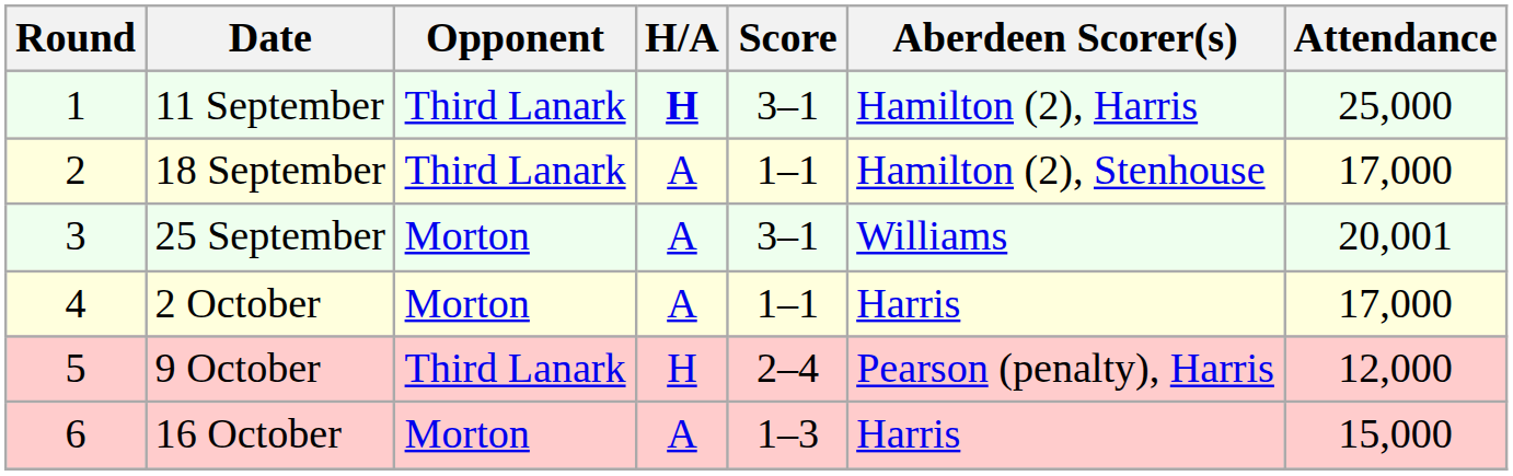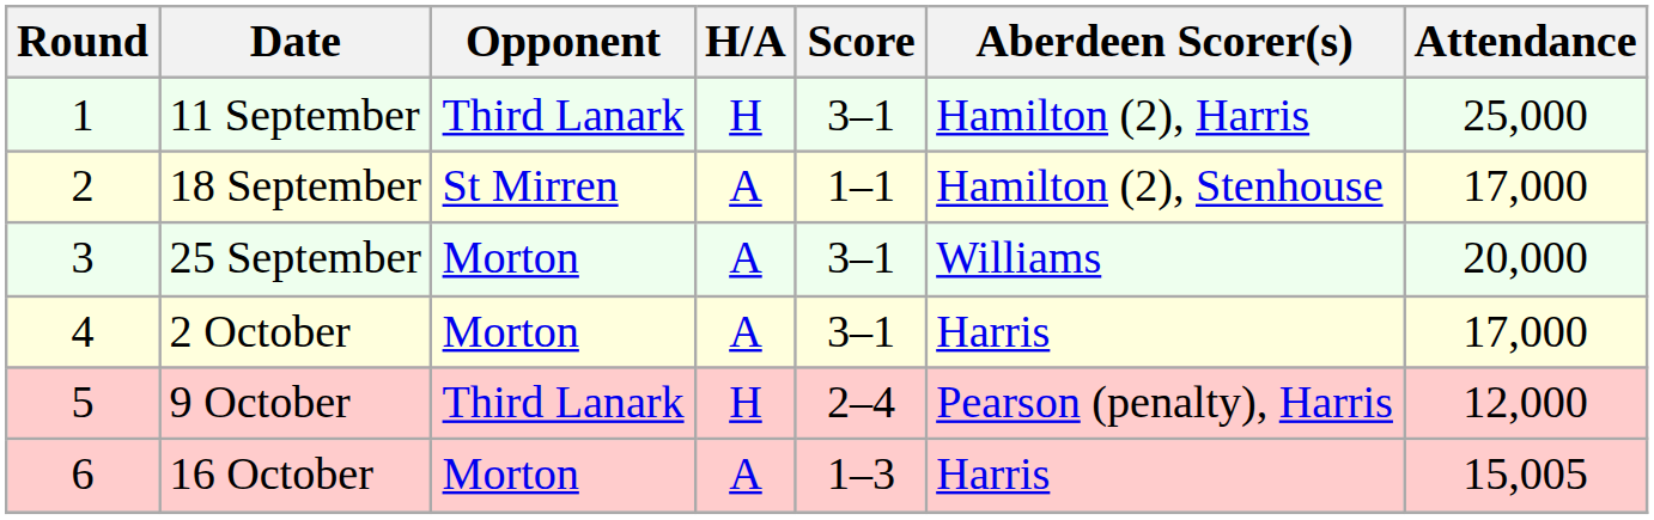11 September | H/A: bold -> normal
18 September | Opponent: Third Lanark -> St Mirren
25 September | Attendance: 20,001 -> 20,000
2 October | Score: 1–1 -> 3–1
16 October | Attendance: 15,000 -> 15,005
